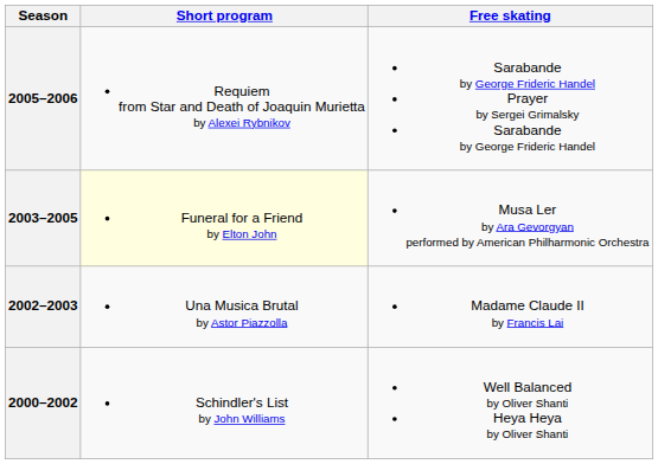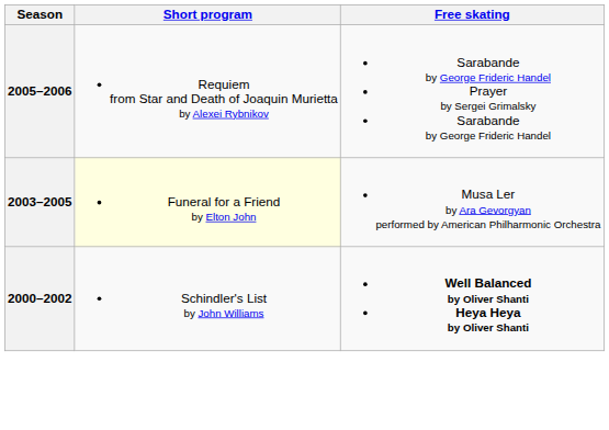- row: 2002–2003 | Una Musica Brutal by Astor Piazzolla | Madame Claude II by Francis Lai
2000–2002 | Free skating: normal -> bold
